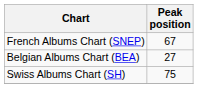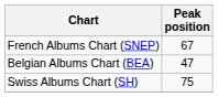Belgian Albums Chart (BEA) | Peak position: 27 -> 47
